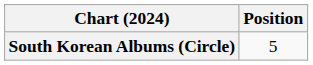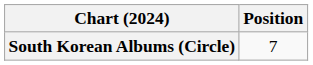South Korean Albums (Circle) | Position: 5 -> 7
